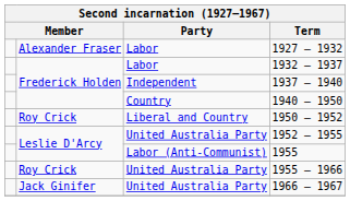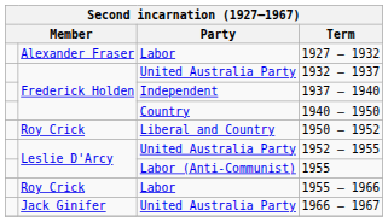1932 – 1937 | Party: Labor -> United Australia Party
1955 – 1966 | Party: United Australia Party -> Labor
